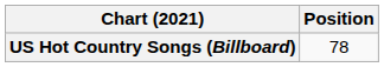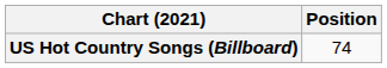US Hot Country Songs (Billboard) | Position: 78 -> 74
